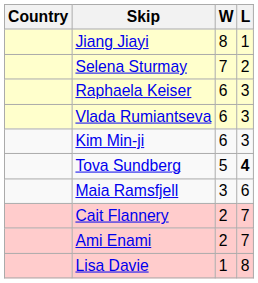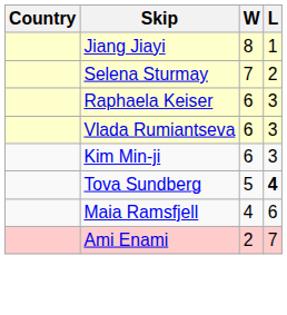Maia Ramsfjell | W: 3 -> 4
- row: Cait Flannery | 2 | 7
- row: Lisa Davie | 1 | 8
